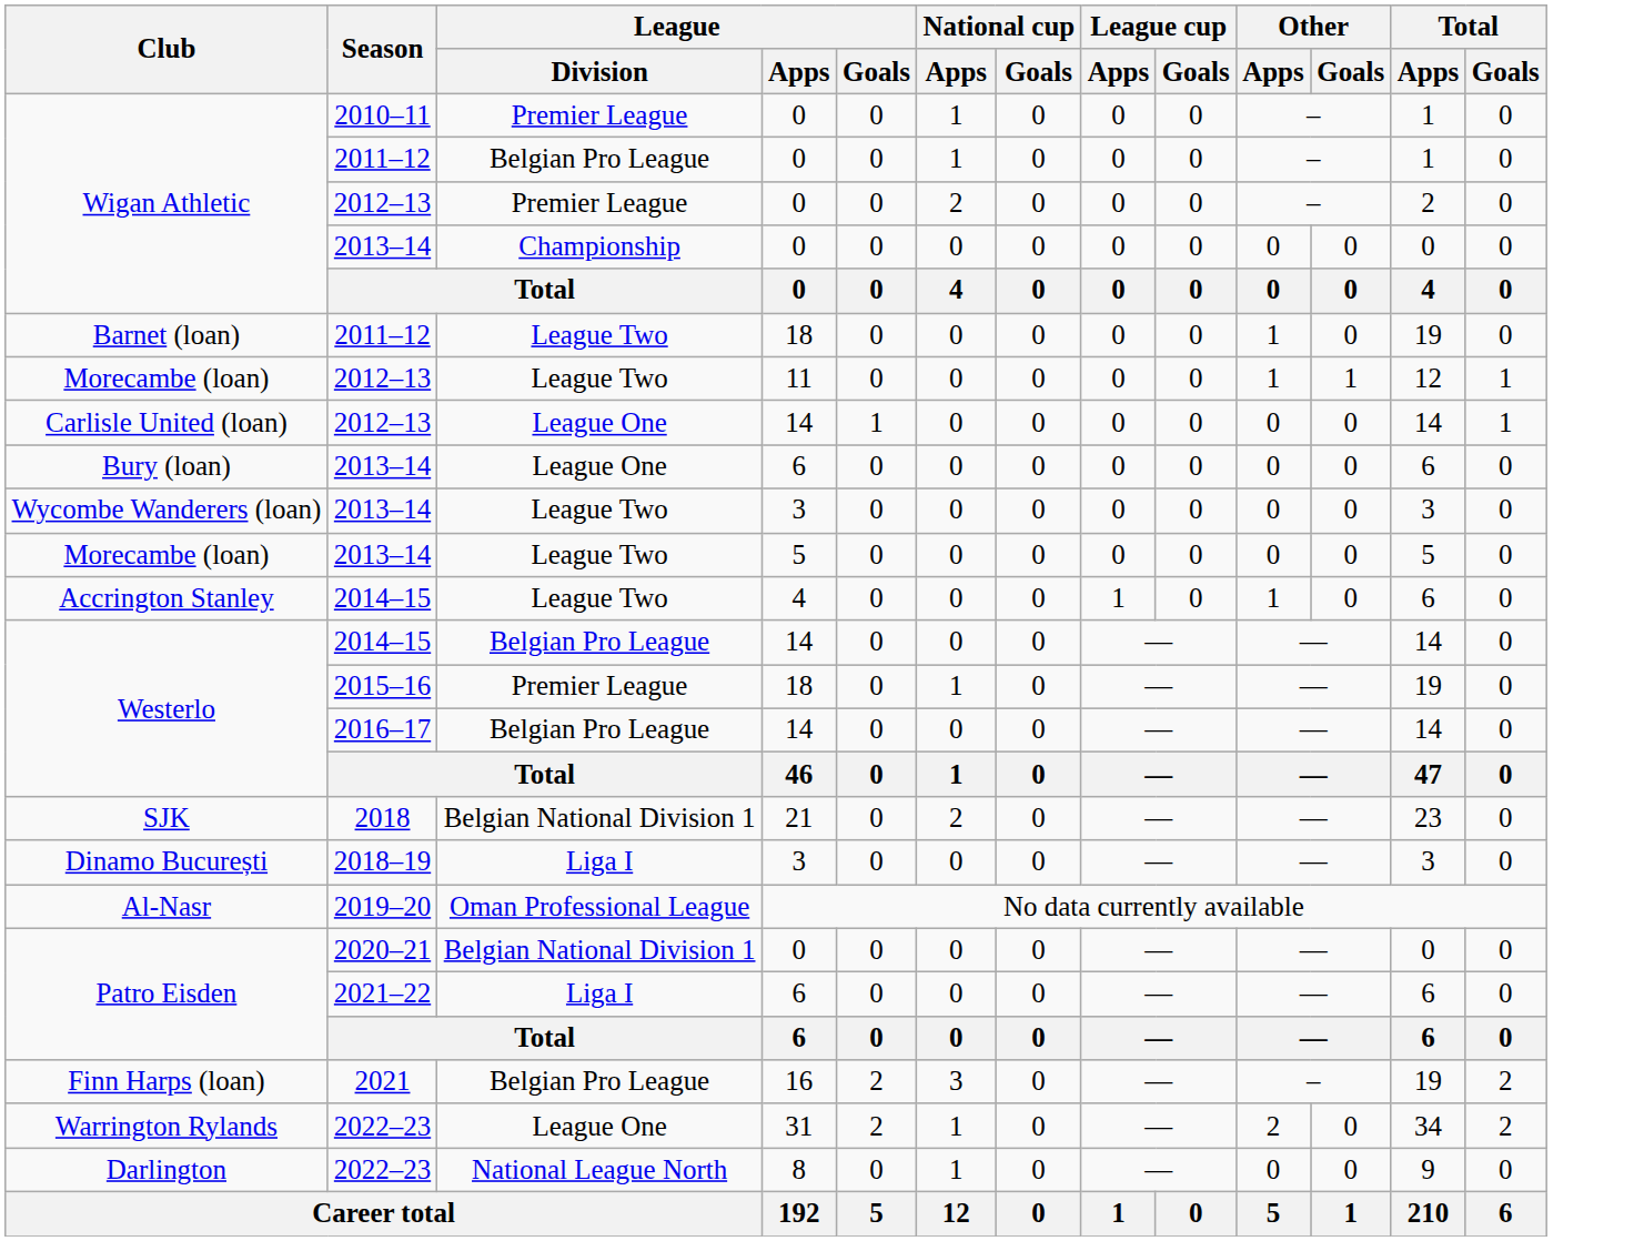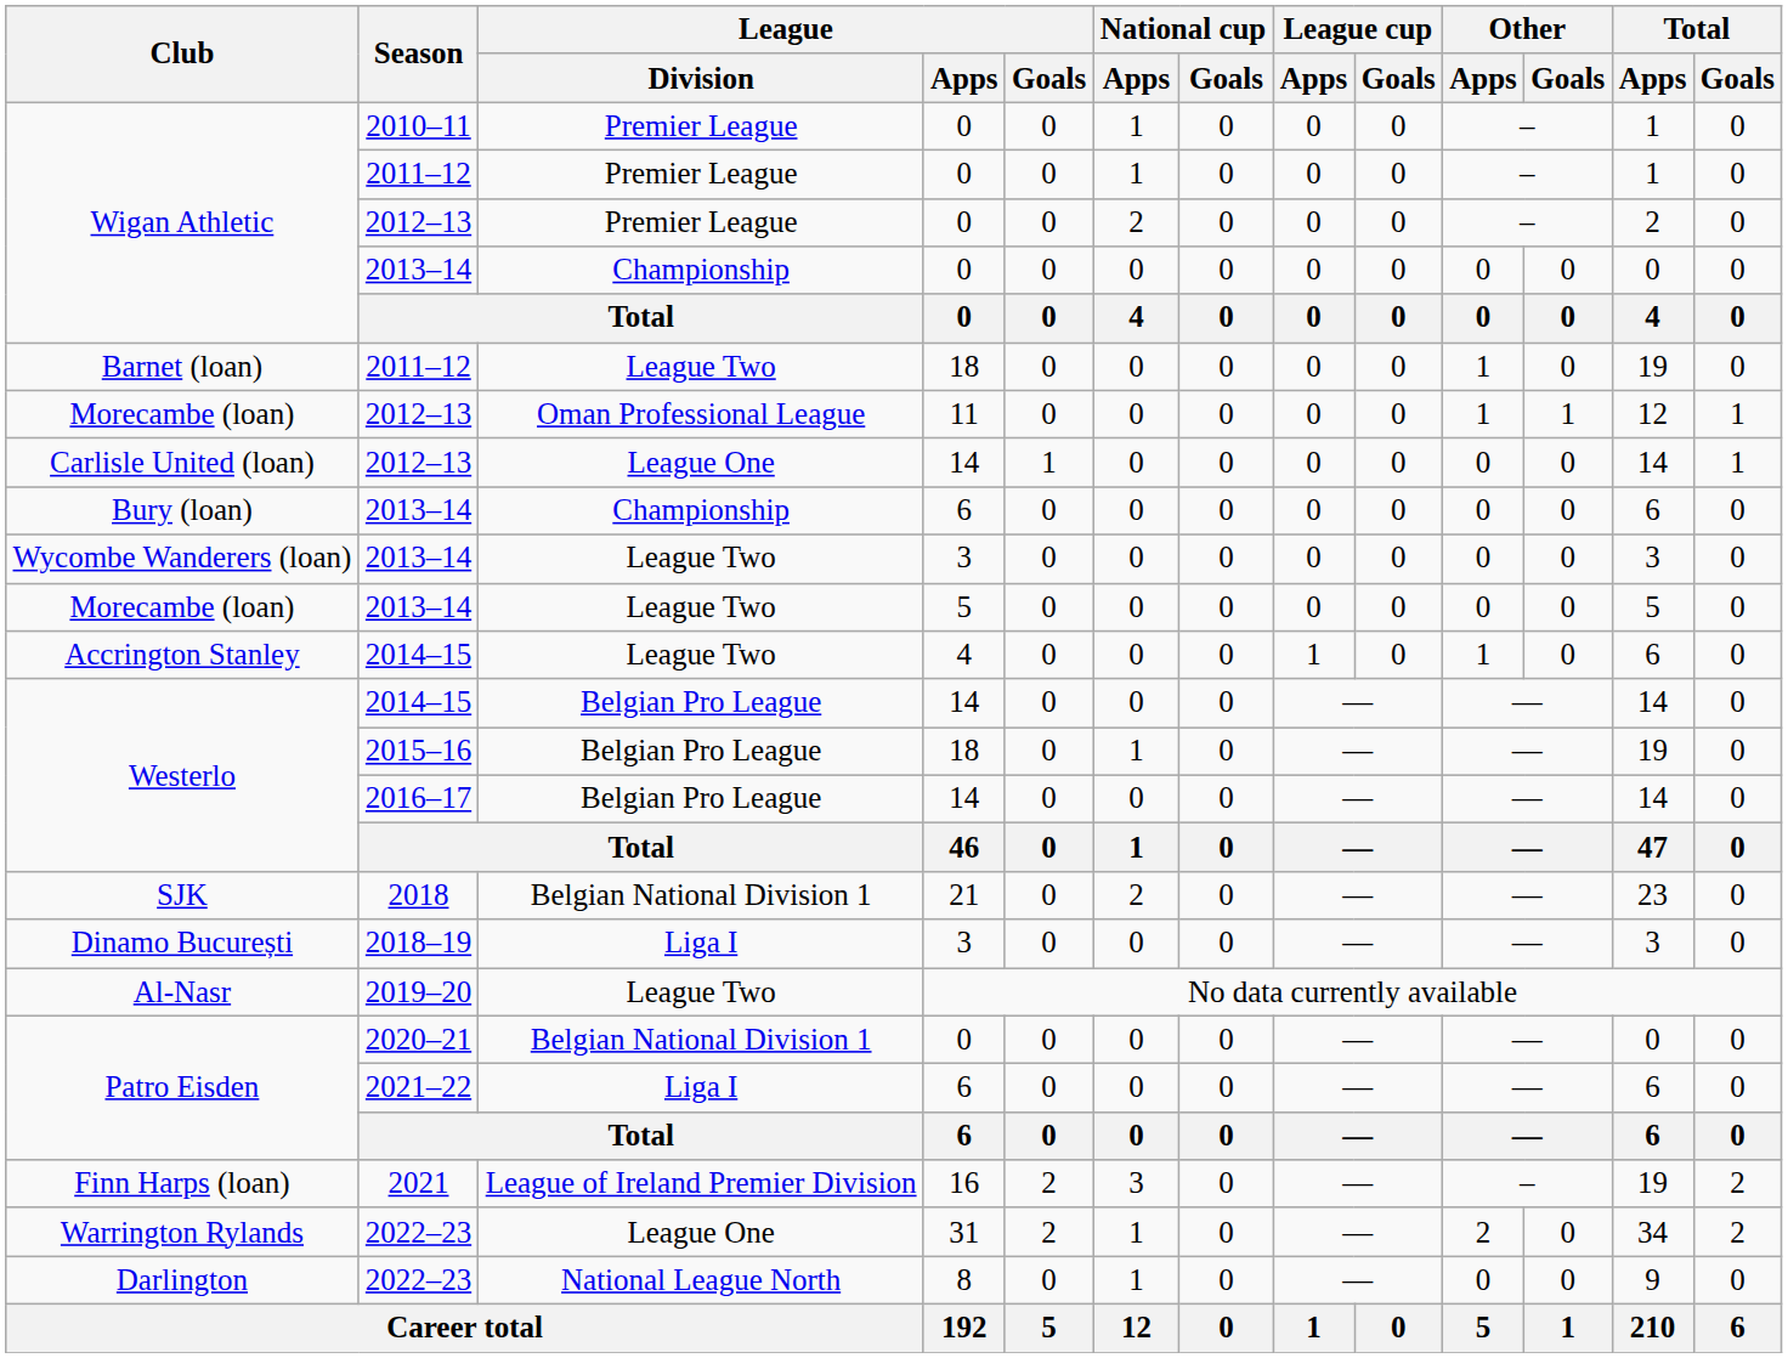Wigan Athletic / 2011–12 | League / Division: Belgian Pro League -> Premier League
Morecambe (loan) / 2012–13 | League / Division: League Two -> Oman Professional League
Bury (loan) | League / Division: League One -> Championship
Westerlo / 2015–16 | League / Division: Premier League -> Belgian Pro League
Al-Nasr | League / Division: Oman Professional League -> League Two
Finn Harps (loan) | League / Division: Belgian Pro League -> League of Ireland Premier Division
